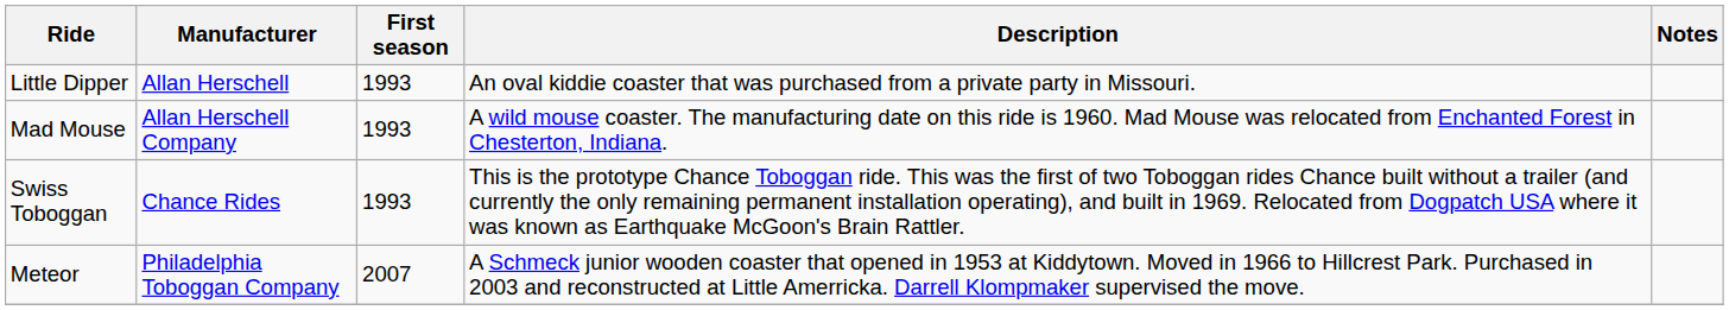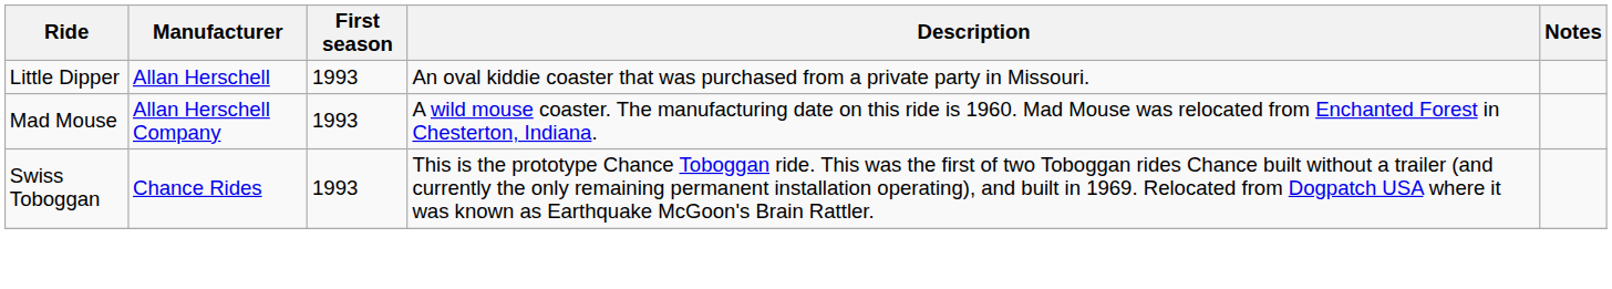- row: Meteor | Philadelphia Toboggan Company | 2007 | A Schmeck junior wooden coaster that opened in 1953 at Kiddytown. Moved in 1966 to Hillcrest Park. Purchased in 2003 and reconstructed at Little Amerricka. Darrell Klompmaker supervised the move.
